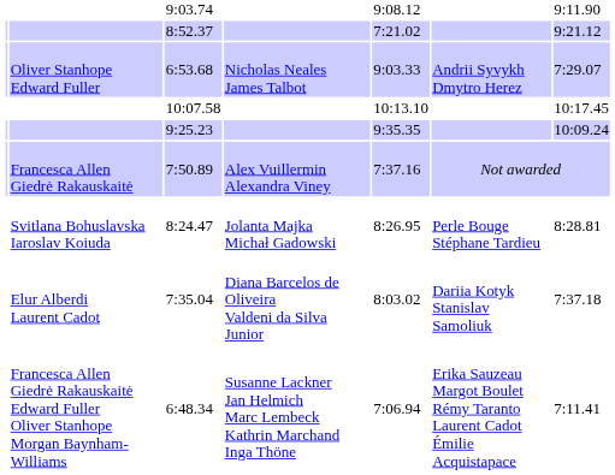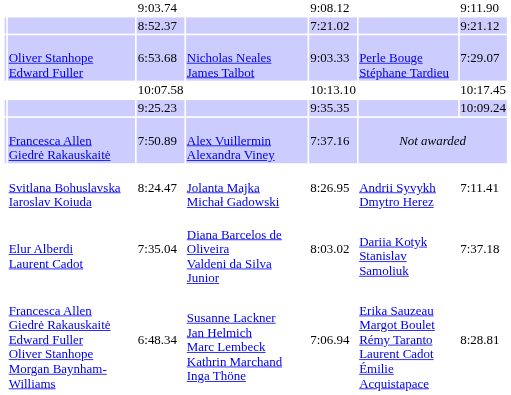6:53.68 | column 6: Andrii Syvykh Dmytro Herez -> Perle Bouge Stéphane Tardieu
8:24.47 | column 6: Perle Bouge Stéphane Tardieu -> Andrii Syvykh Dmytro Herez
8:24.47 | column 7: 8:28.81 -> 7:11.41
6:48.34 | column 7: 7:11.41 -> 8:28.81
